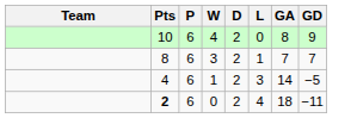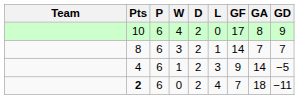+ column: GF | 17 | 14 | 9 | 7
